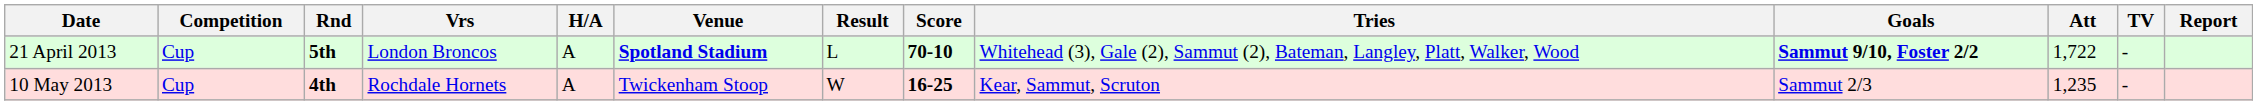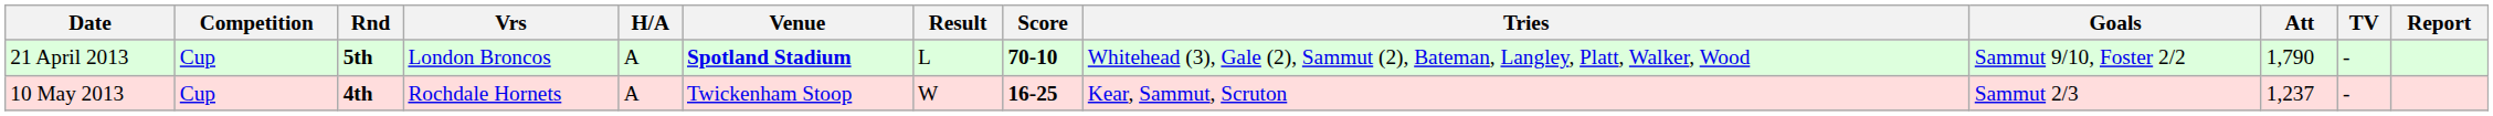21 April 2013 | Goals: bold -> normal
21 April 2013 | Att: 1,722 -> 1,790
10 May 2013 | Att: 1,235 -> 1,237
